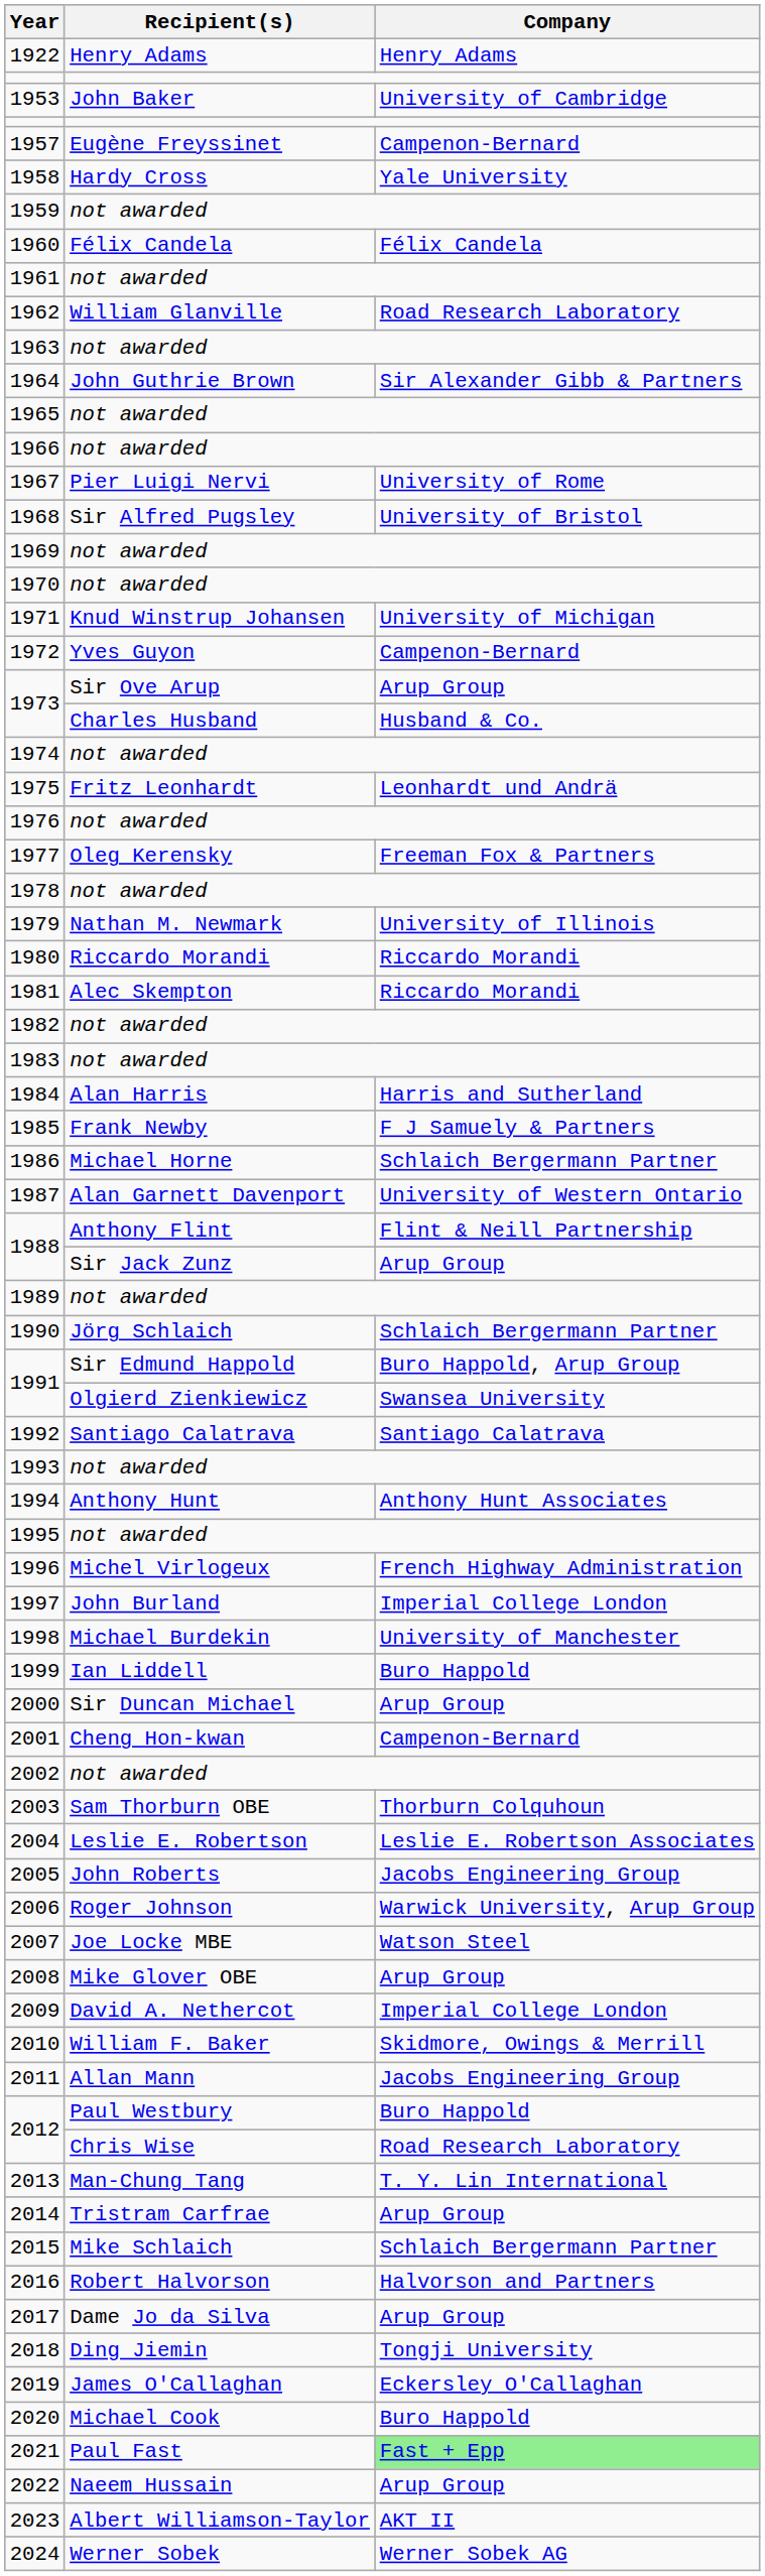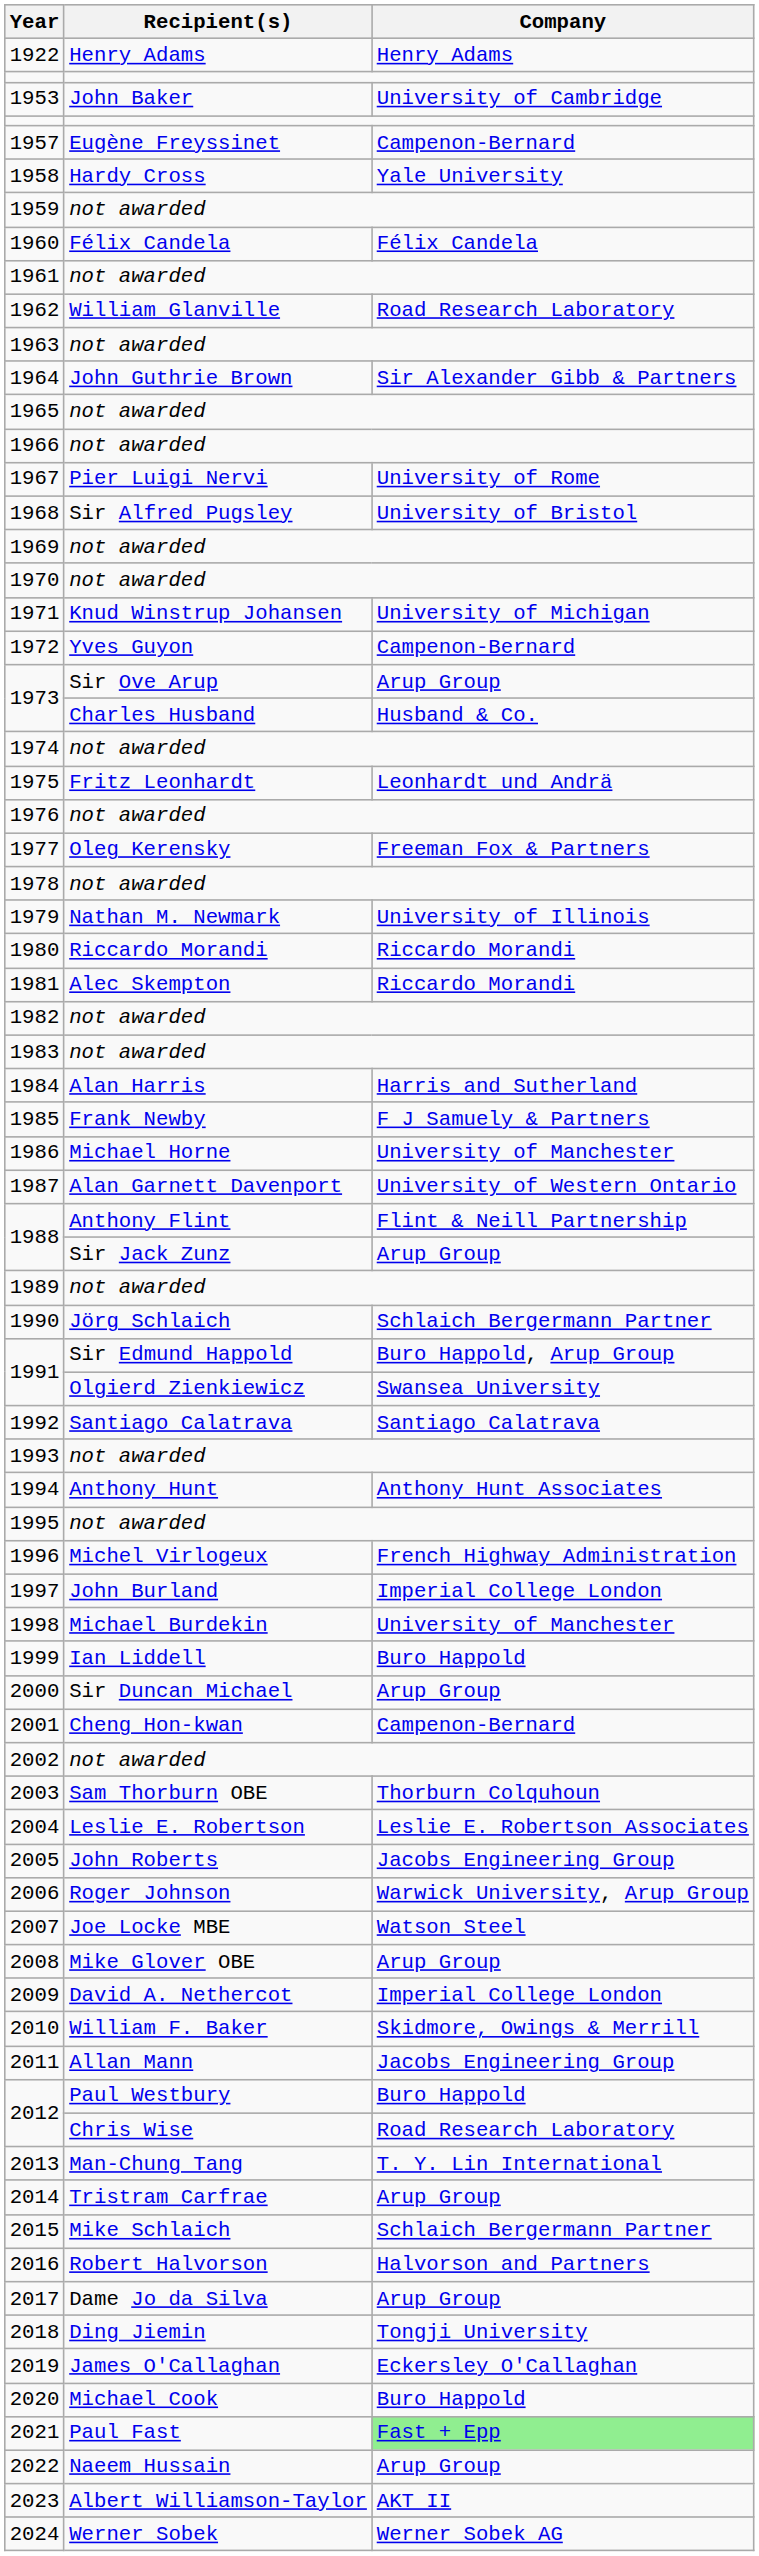1986 | Company: Schlaich Bergermann Partner -> University of Manchester
